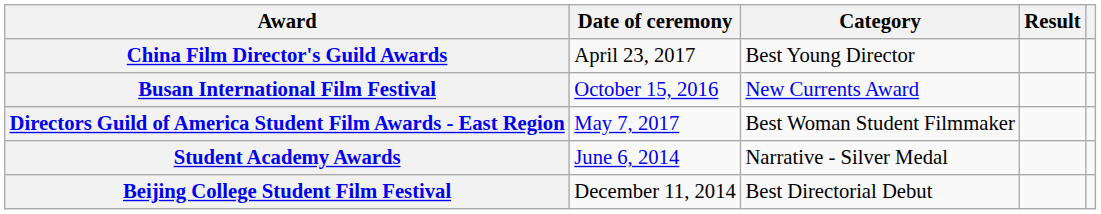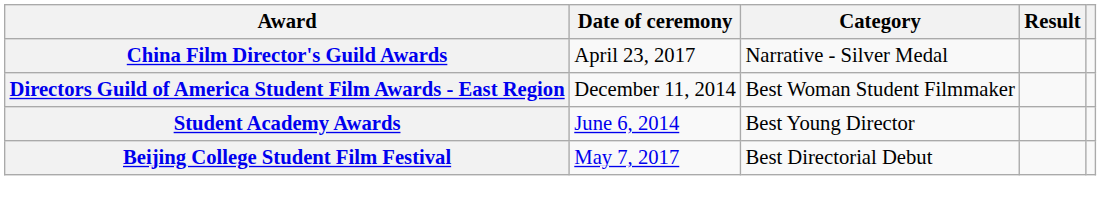China Film Director's Guild Awards | Category: Best Young Director -> Narrative - Silver Medal
- row: Busan International Film Festival | October 15, 2016 | New Currents Award
Directors Guild of America Student Film Awards - East Region | Date of ceremony: May 7, 2017 -> December 11, 2014
Student Academy Awards | Category: Narrative - Silver Medal -> Best Young Director
Beijing College Student Film Festival | Date of ceremony: December 11, 2014 -> May 7, 2017
